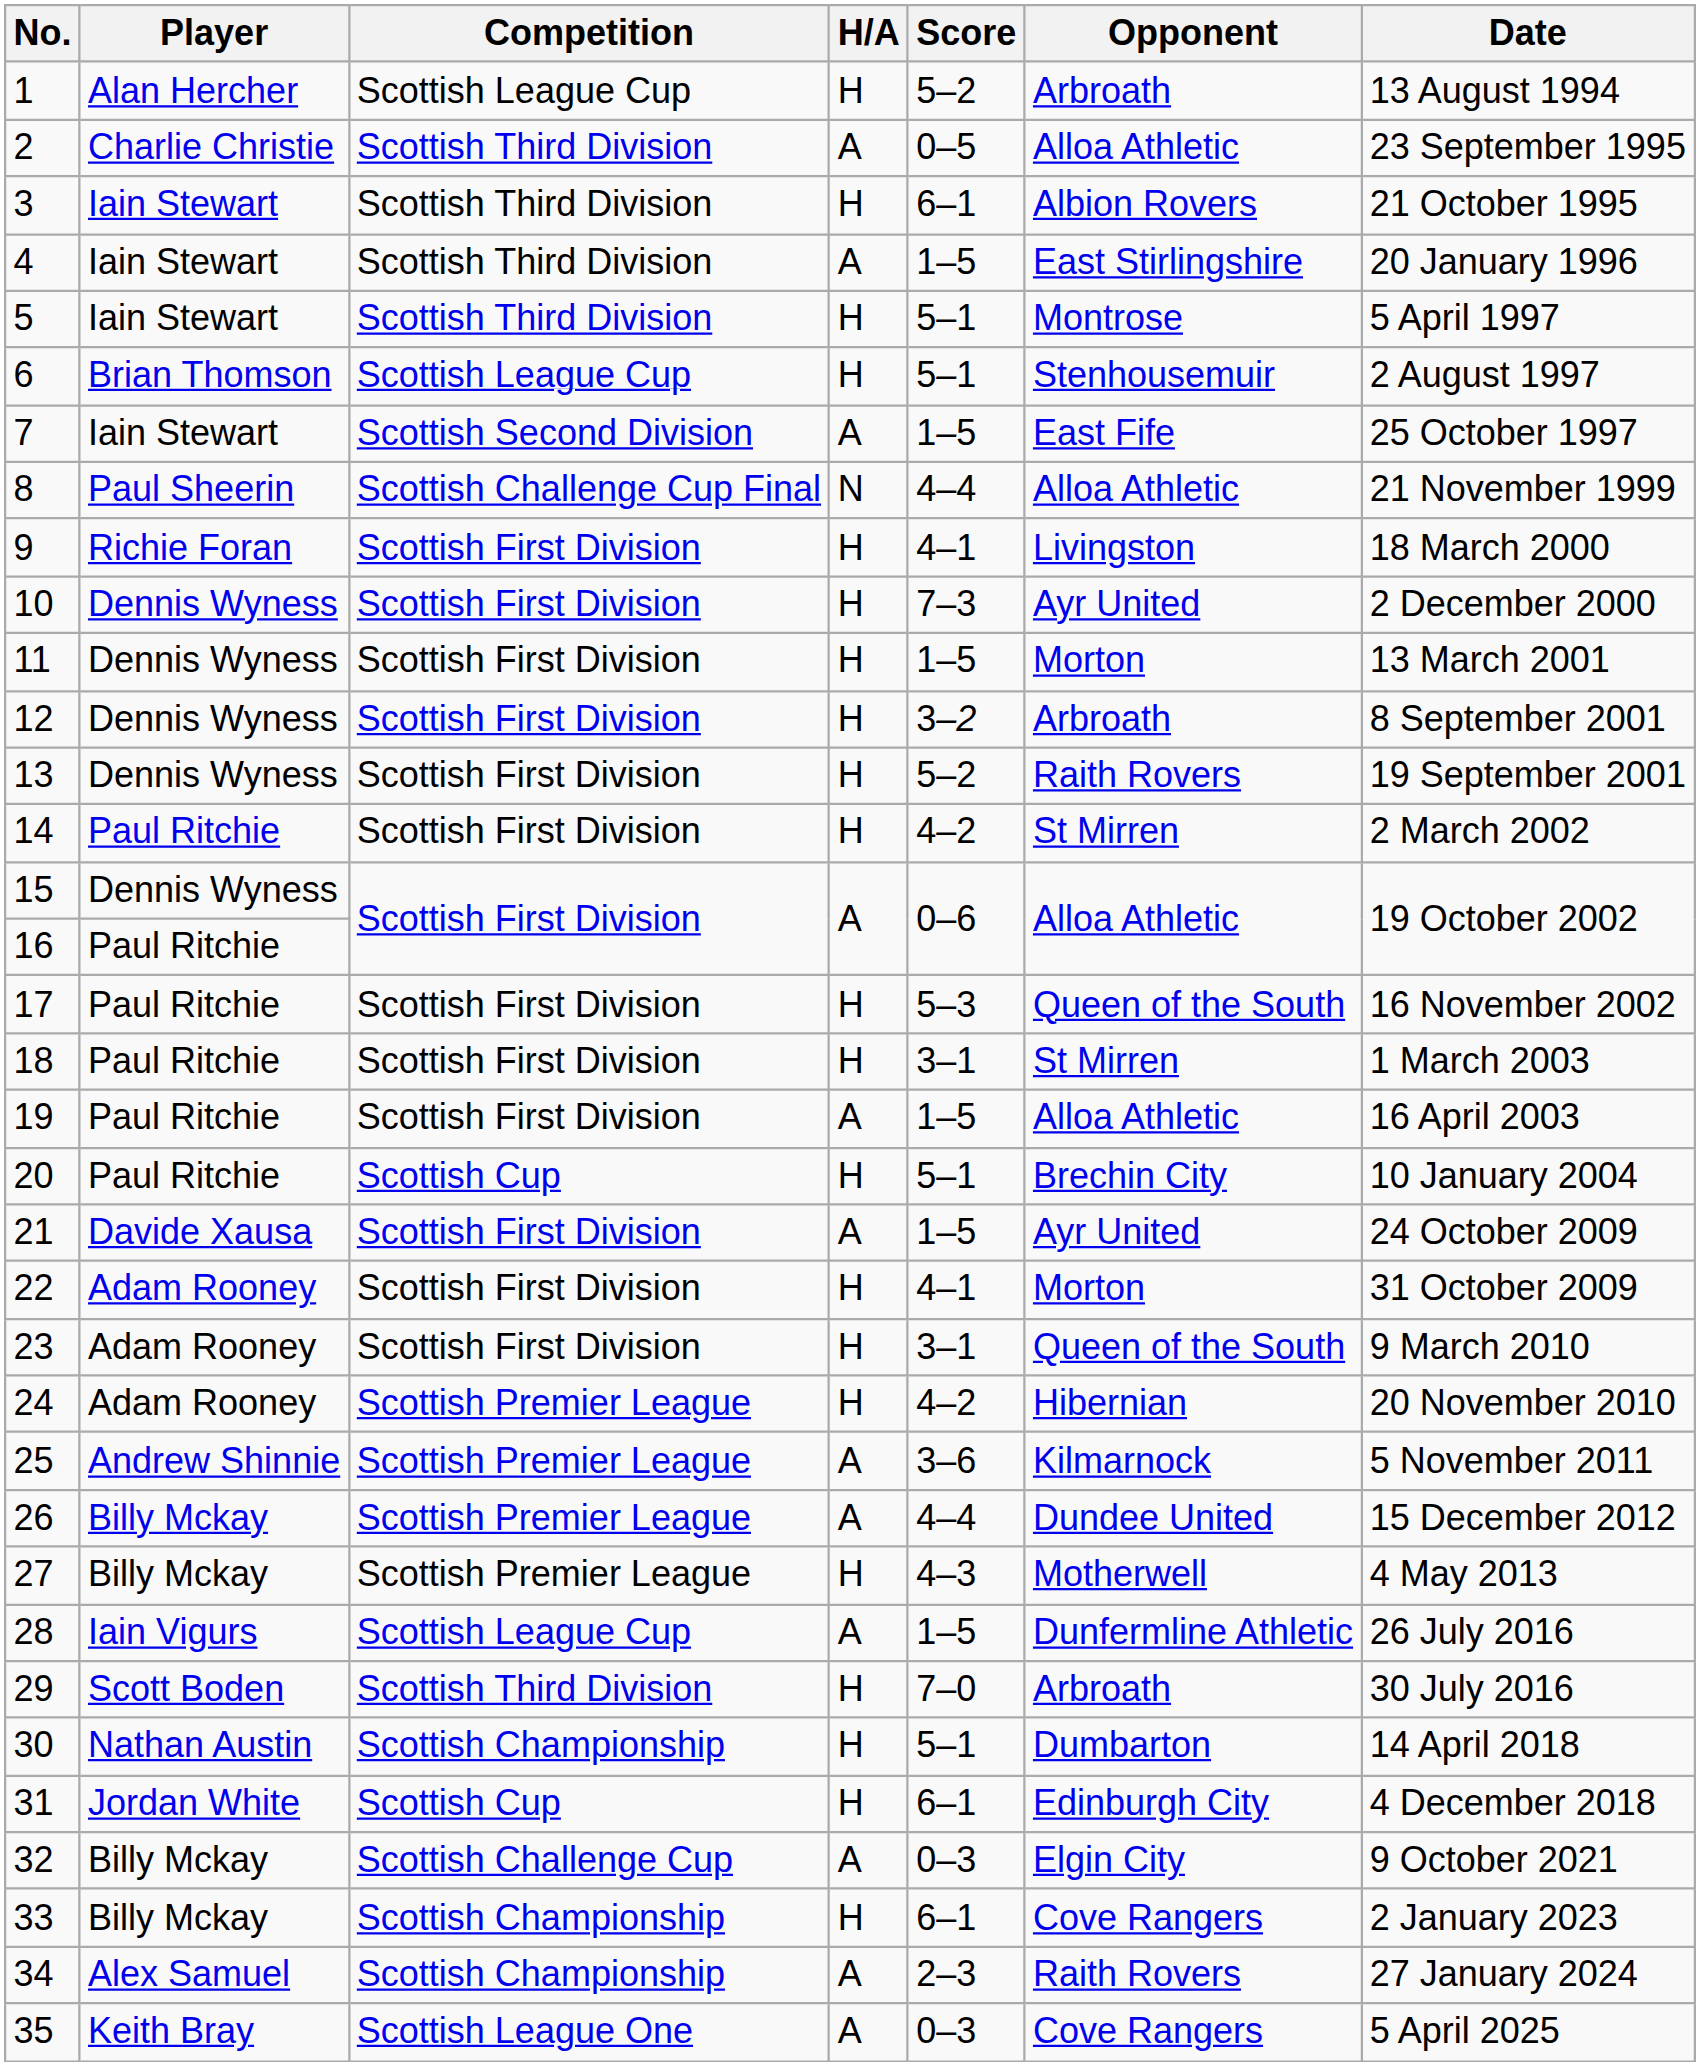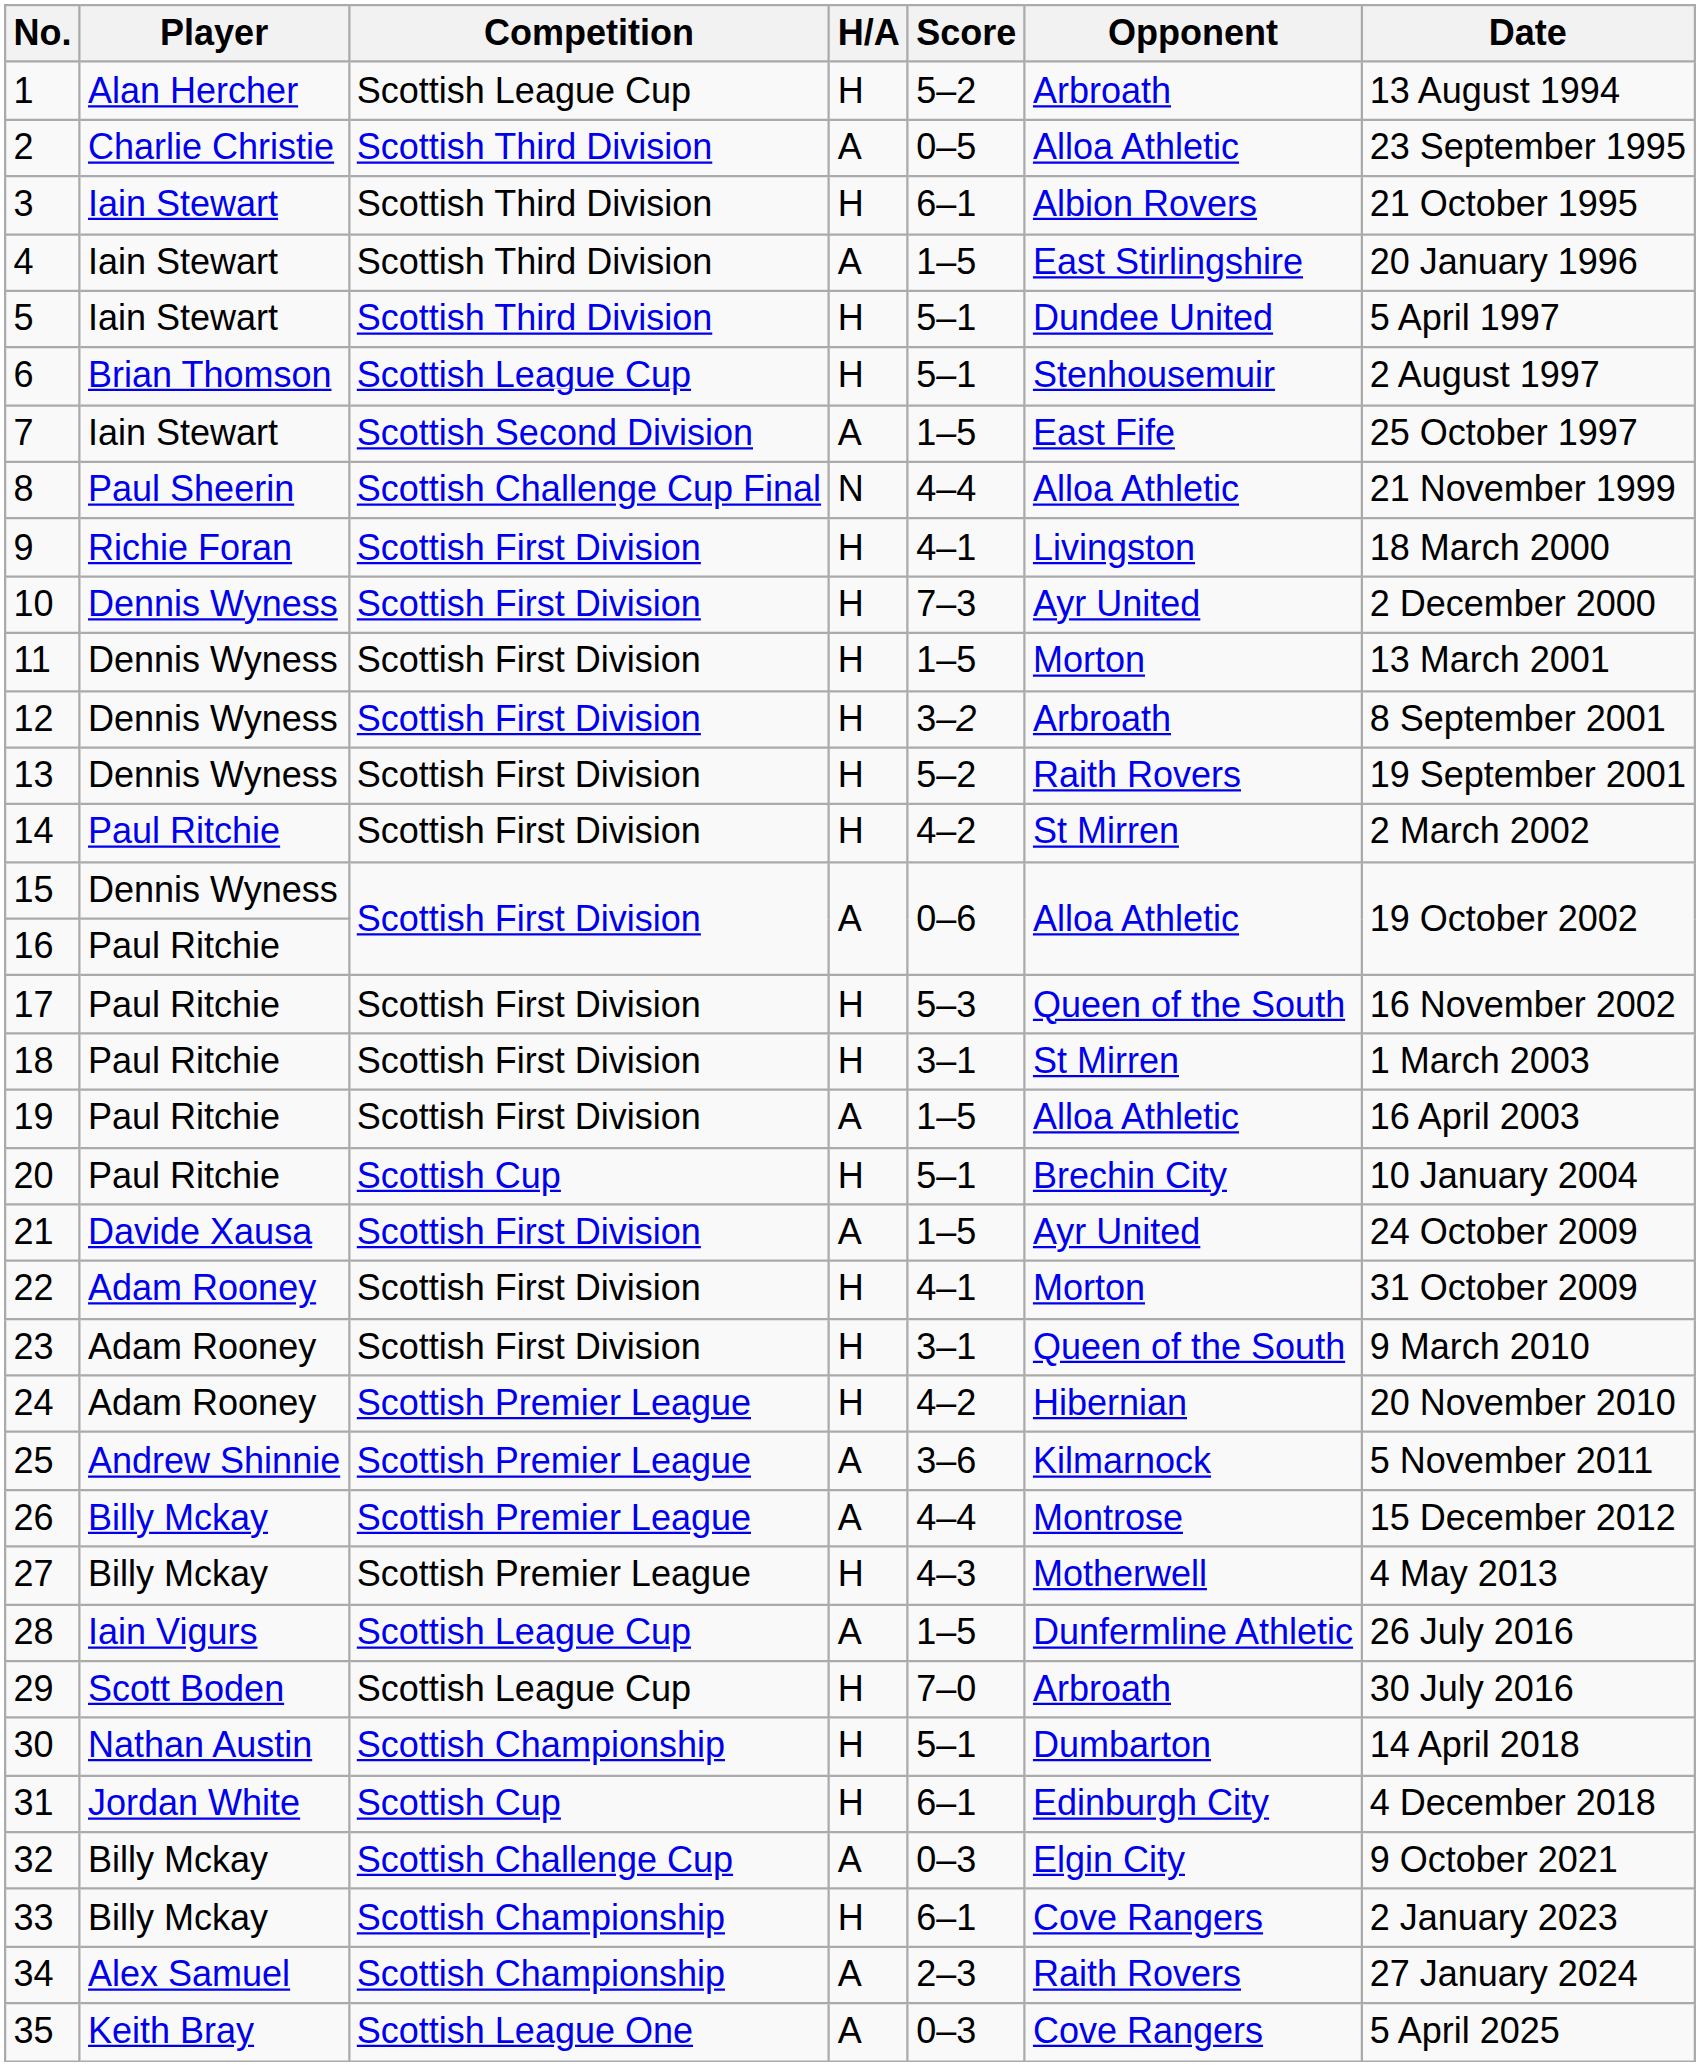5 | Opponent: Montrose -> Dundee United
26 | Opponent: Dundee United -> Montrose
29 | Competition: Scottish Third Division -> Scottish League Cup
